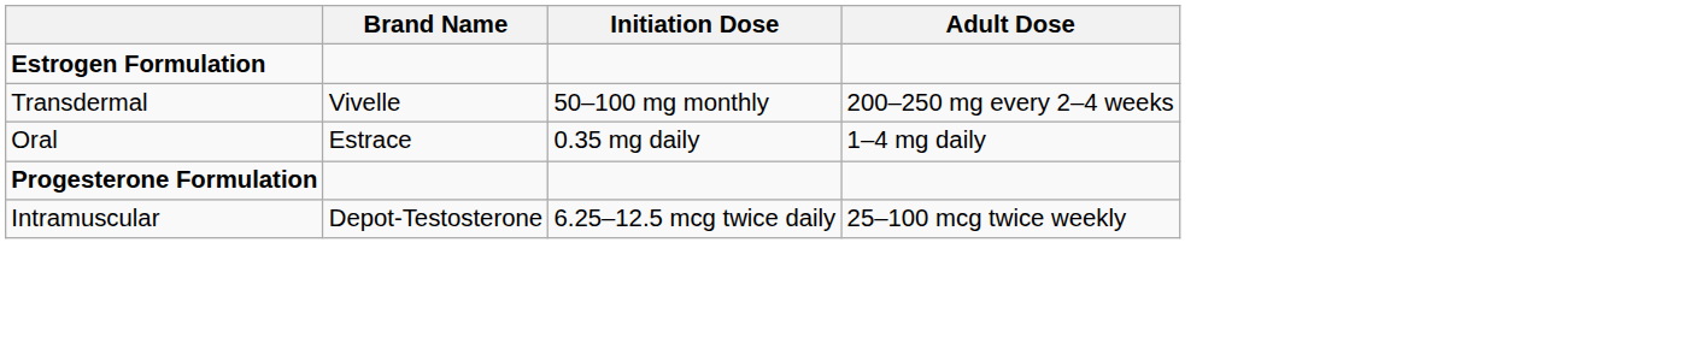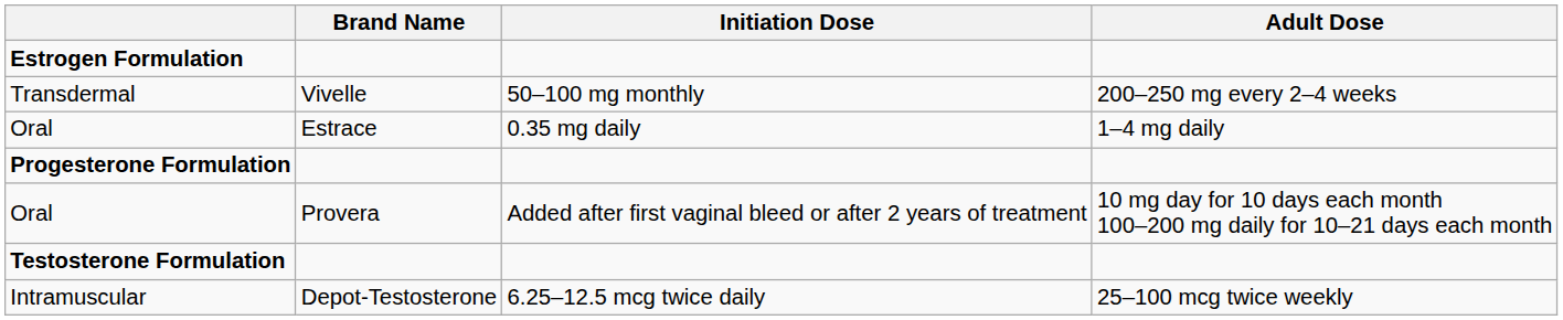+ row: Oral | Provera | Added after first vaginal bleed or after 2 years of treatment | 10 mg day for 10 days each month 100–200 mg daily for 10–21 days each month
+ row: Testosterone Formulation
